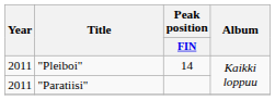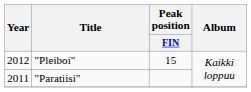"Pleiboi" | Year: 2011 -> 2012
"Pleiboi" | Peak position / FIN: 14 -> 15
